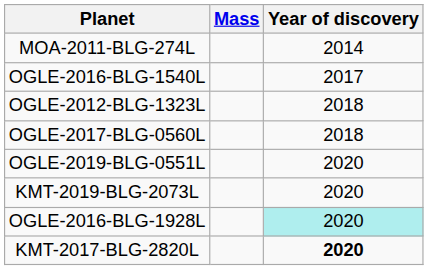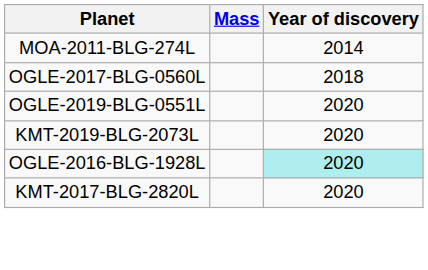- row: OGLE-2016-BLG-1540L | 2017
- row: OGLE-2012-BLG-1323L | 2018
KMT-2017-BLG-2820L | Year of discovery: bold -> normal
